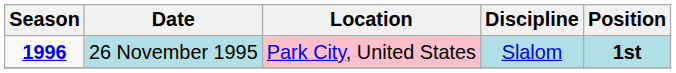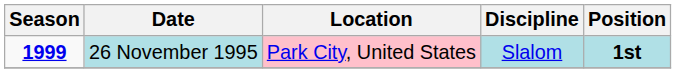26 November 1995 | Season: 1996 -> 1999
